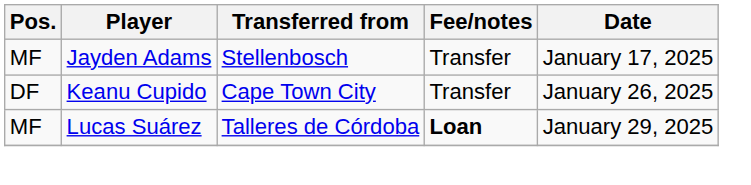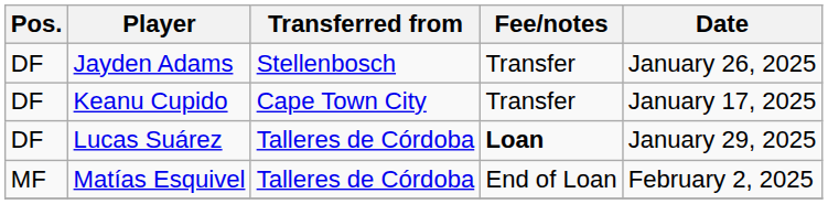Jayden Adams | Pos.: MF -> DF
Jayden Adams | Date: January 17, 2025 -> January 26, 2025
Keanu Cupido | Date: January 26, 2025 -> January 17, 2025
Lucas Suárez | Pos.: MF -> DF
+ row: MF | Matías Esquivel | Talleres de Córdoba | End of Loan | February 2, 2025
